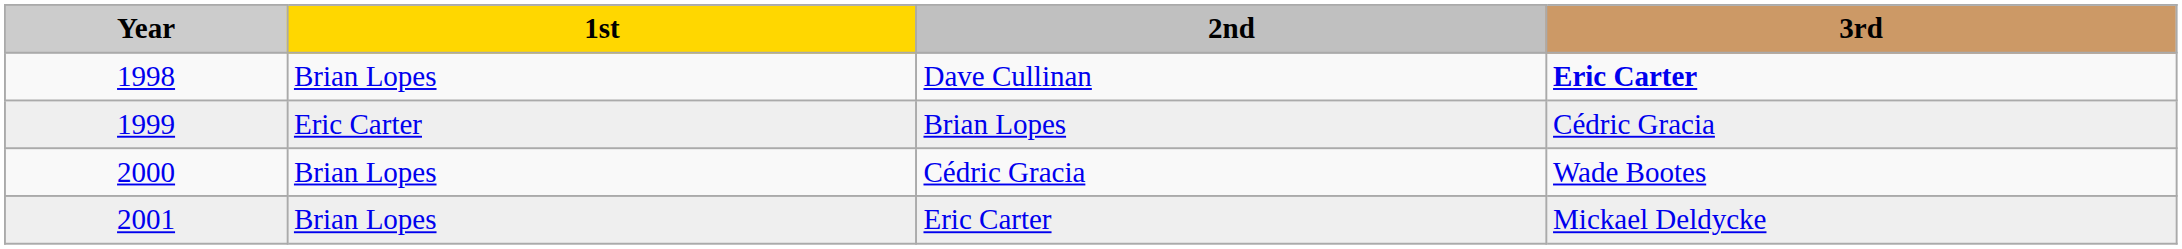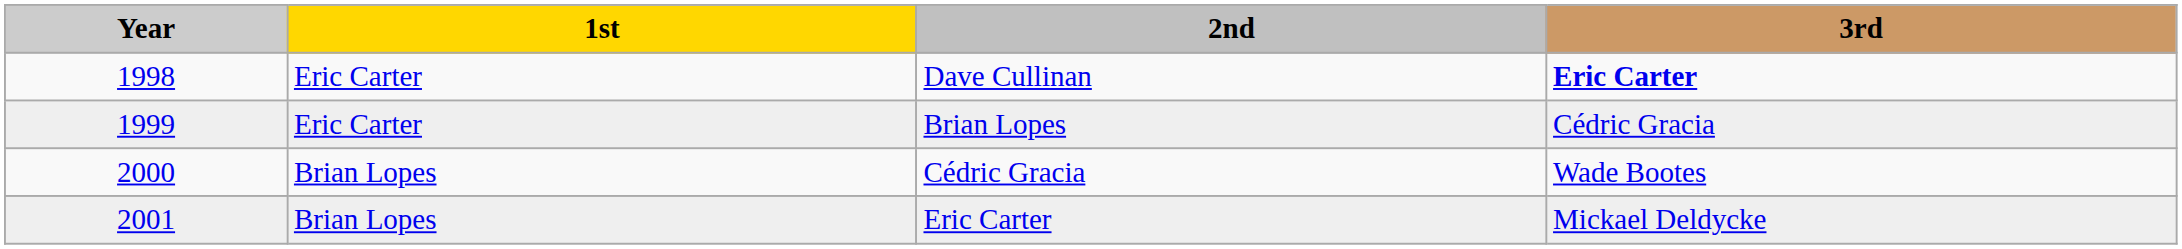Dave Cullinan | 1st: Brian Lopes -> Eric Carter
